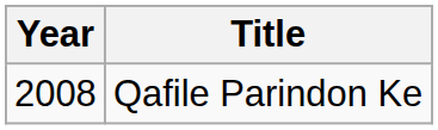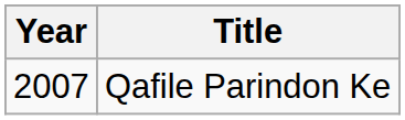Qafile Parindon Ke | Year: 2008 -> 2007
